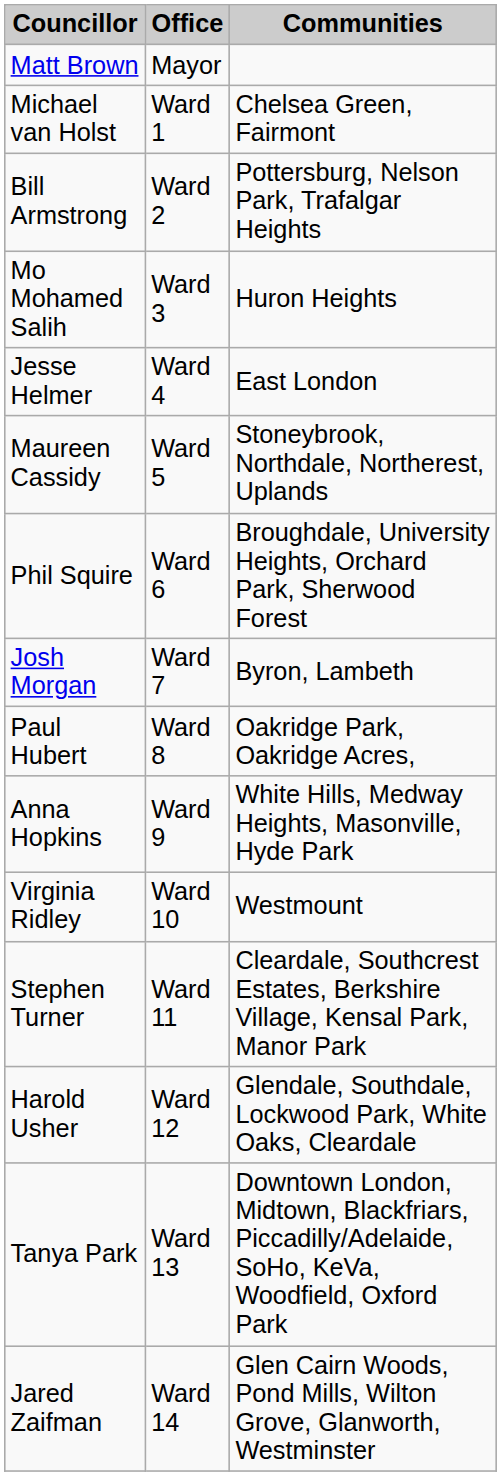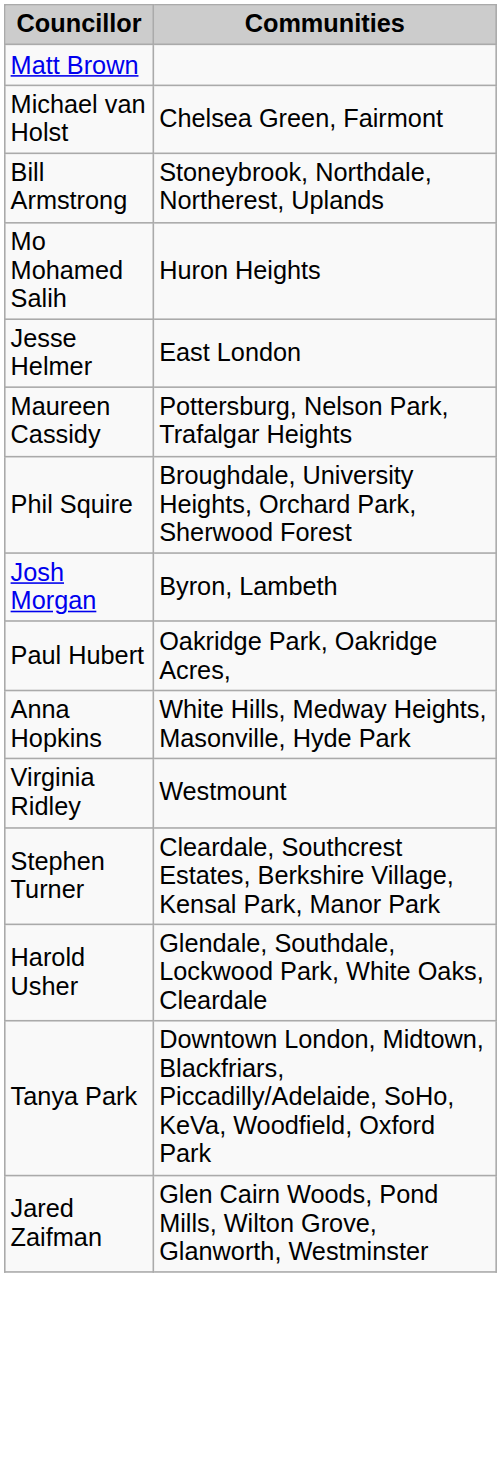- column: Office | Mayor | Ward 1 | Ward 2 | Ward 3 | Ward 4 | Ward 5 | Ward 6 | Ward 7 | Ward 8 | Ward 9 | Ward 10 | Ward 11 | Ward 12 | Ward 13 | Ward 14
Bill Armstrong | Communities: Pottersburg, Nelson Park, Trafalgar Heights -> Stoneybrook, Northdale, Northerest, Uplands
Maureen Cassidy | Communities: Stoneybrook, Northdale, Northerest, Uplands -> Pottersburg, Nelson Park, Trafalgar Heights
